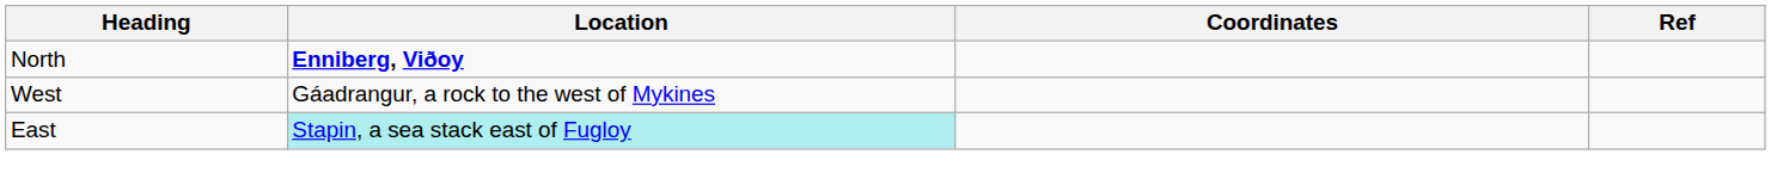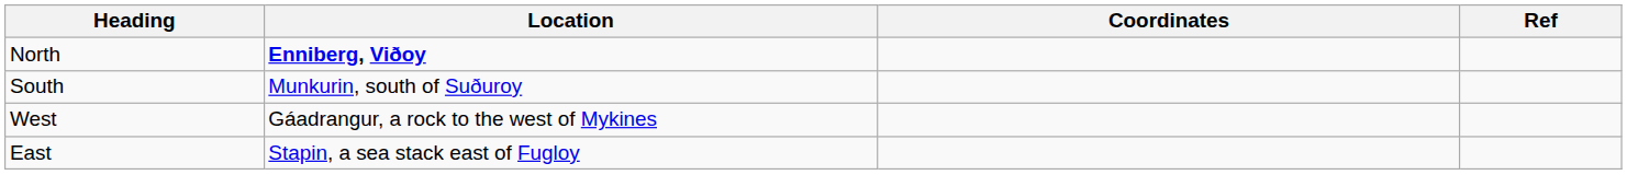+ row: South | Munkurin, south of Suðuroy
East | Location: paleturquoise background -> no background
